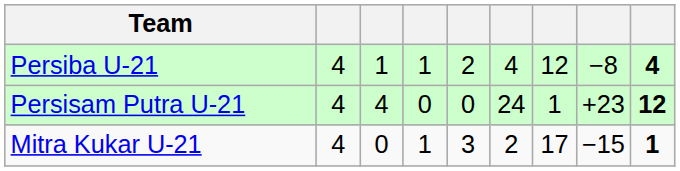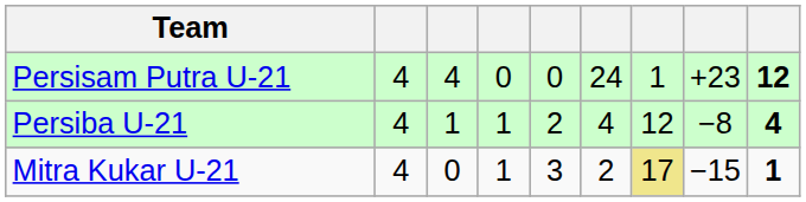rows swapped: Persisam Putra U-21 <-> Persiba U-21
Mitra Kukar U-21 | column 7: no background -> khaki background
